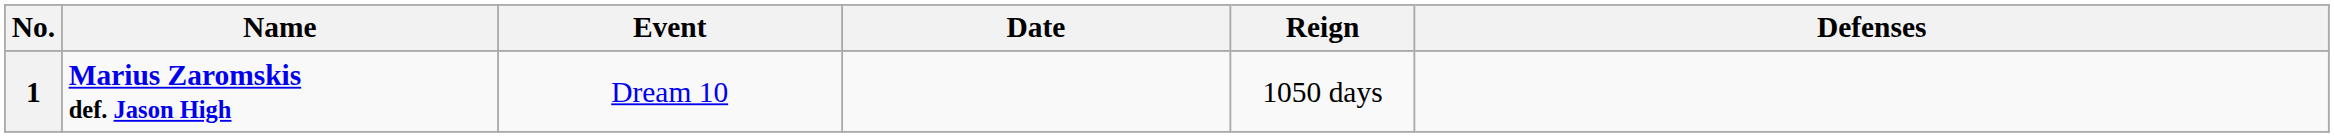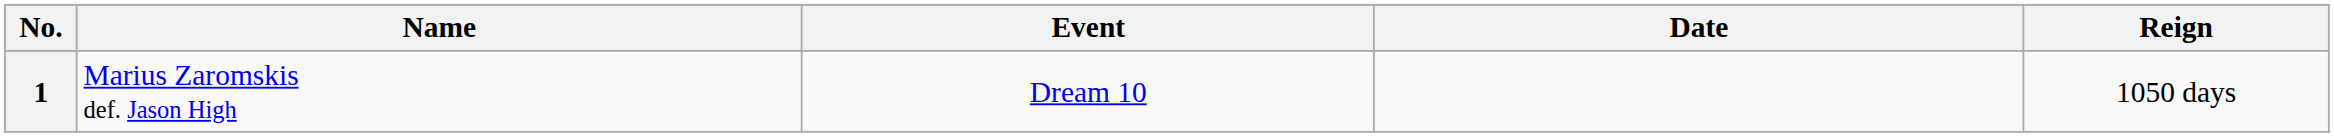- column: Defenses
1 | Name: bold -> normal
